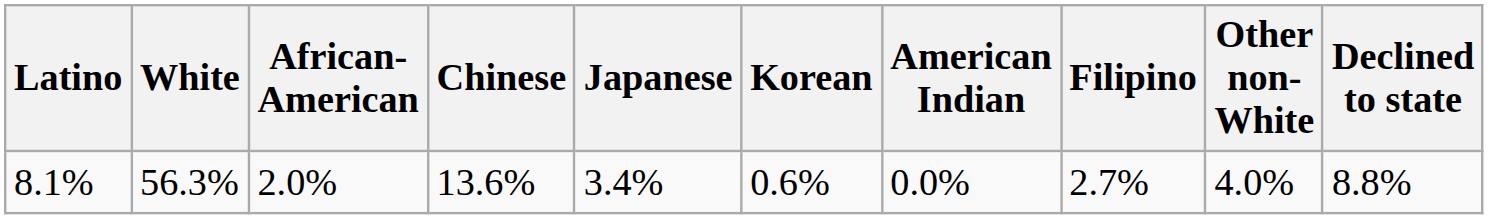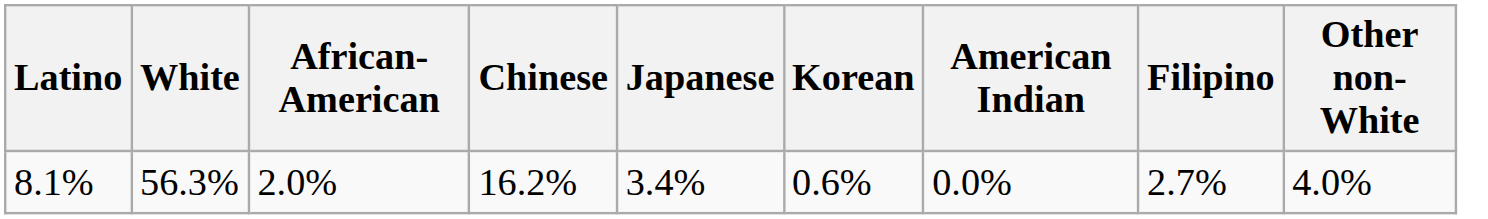- column: Declined to state | 8.8%
8.1% | Chinese: 13.6% -> 16.2%
